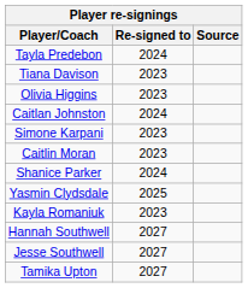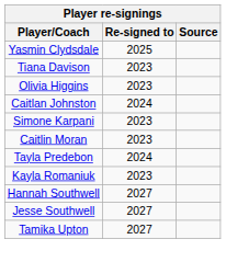rows swapped: Yasmin Clydsdale <-> Tayla Predebon
- row: Shanice Parker | 2024
